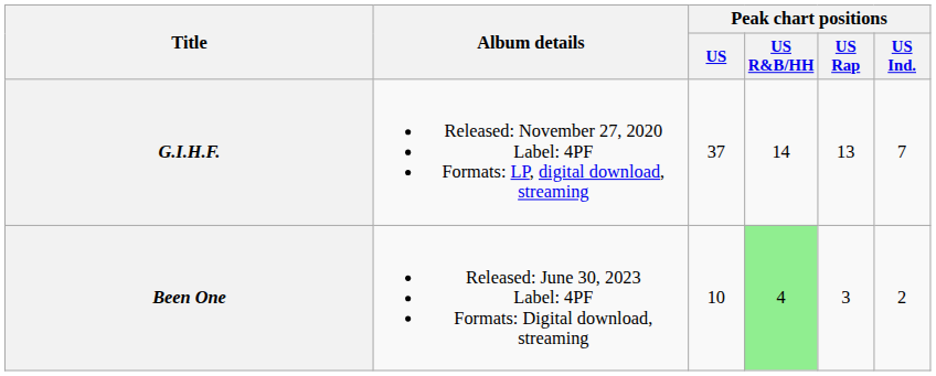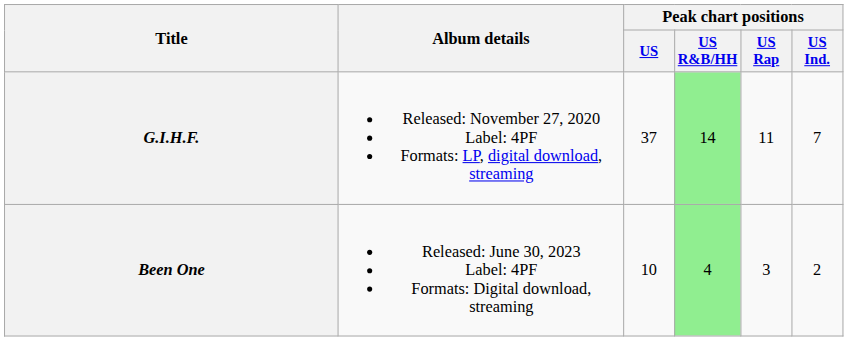G.I.H.F. | Peak chart positions / US R&B/HH: no background -> lightgreen background
G.I.H.F. | Peak chart positions / US Rap: 13 -> 11
